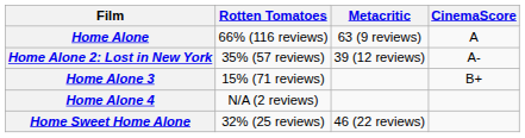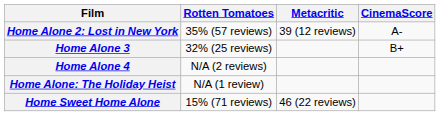- row: Home Alone | 66% (116 reviews) | 63 (9 reviews) | A
Home Alone 3 | Rotten Tomatoes: 15% (71 reviews) -> 32% (25 reviews)
+ row: Home Alone: The Holiday Heist | N/A (1 review)
Home Sweet Home Alone | Rotten Tomatoes: 32% (25 reviews) -> 15% (71 reviews)
